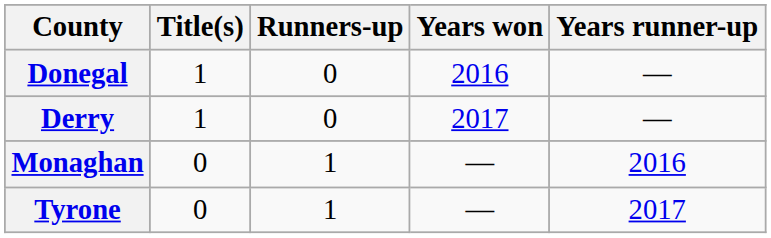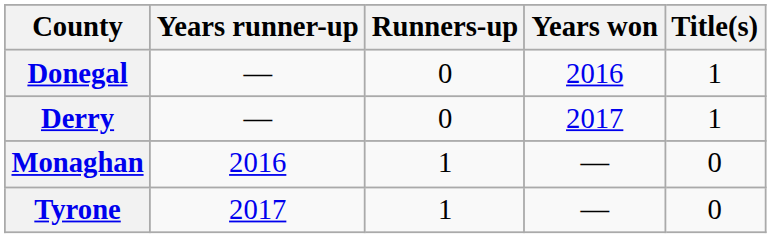columns swapped: Title(s) <-> Years runner-up
